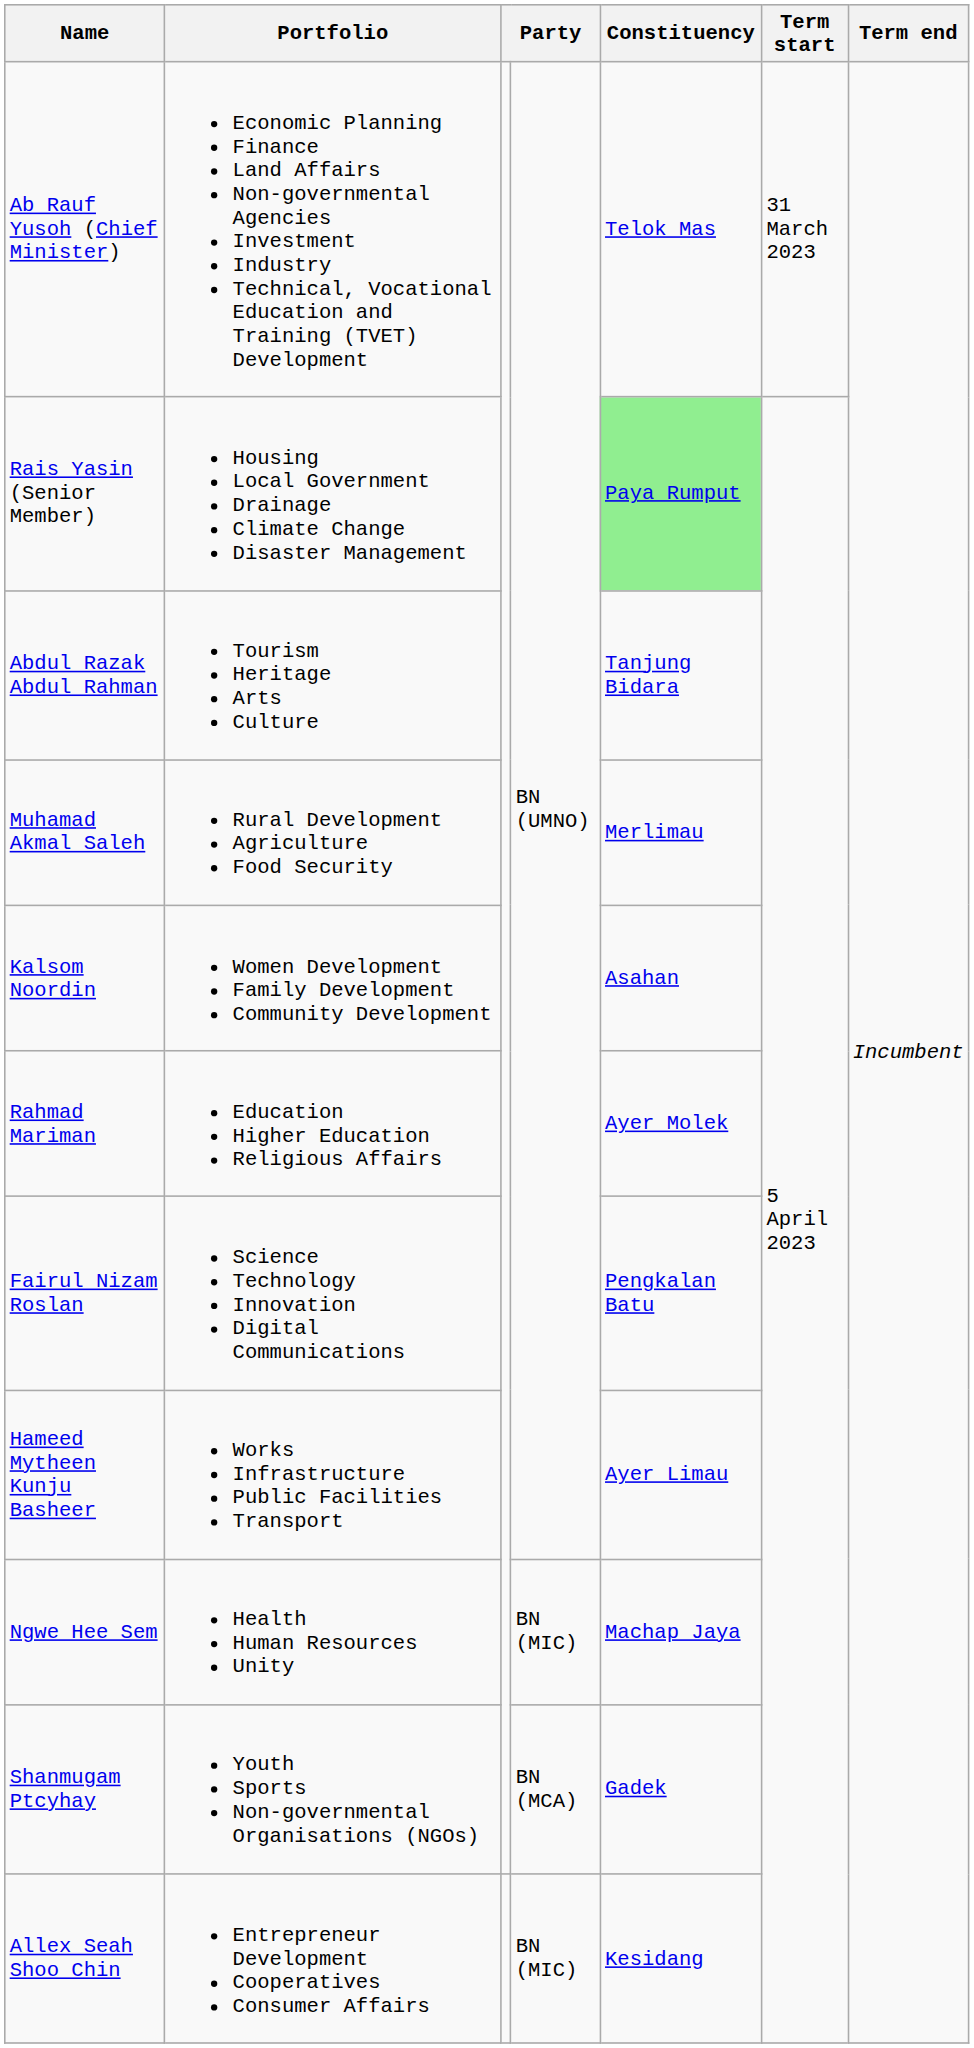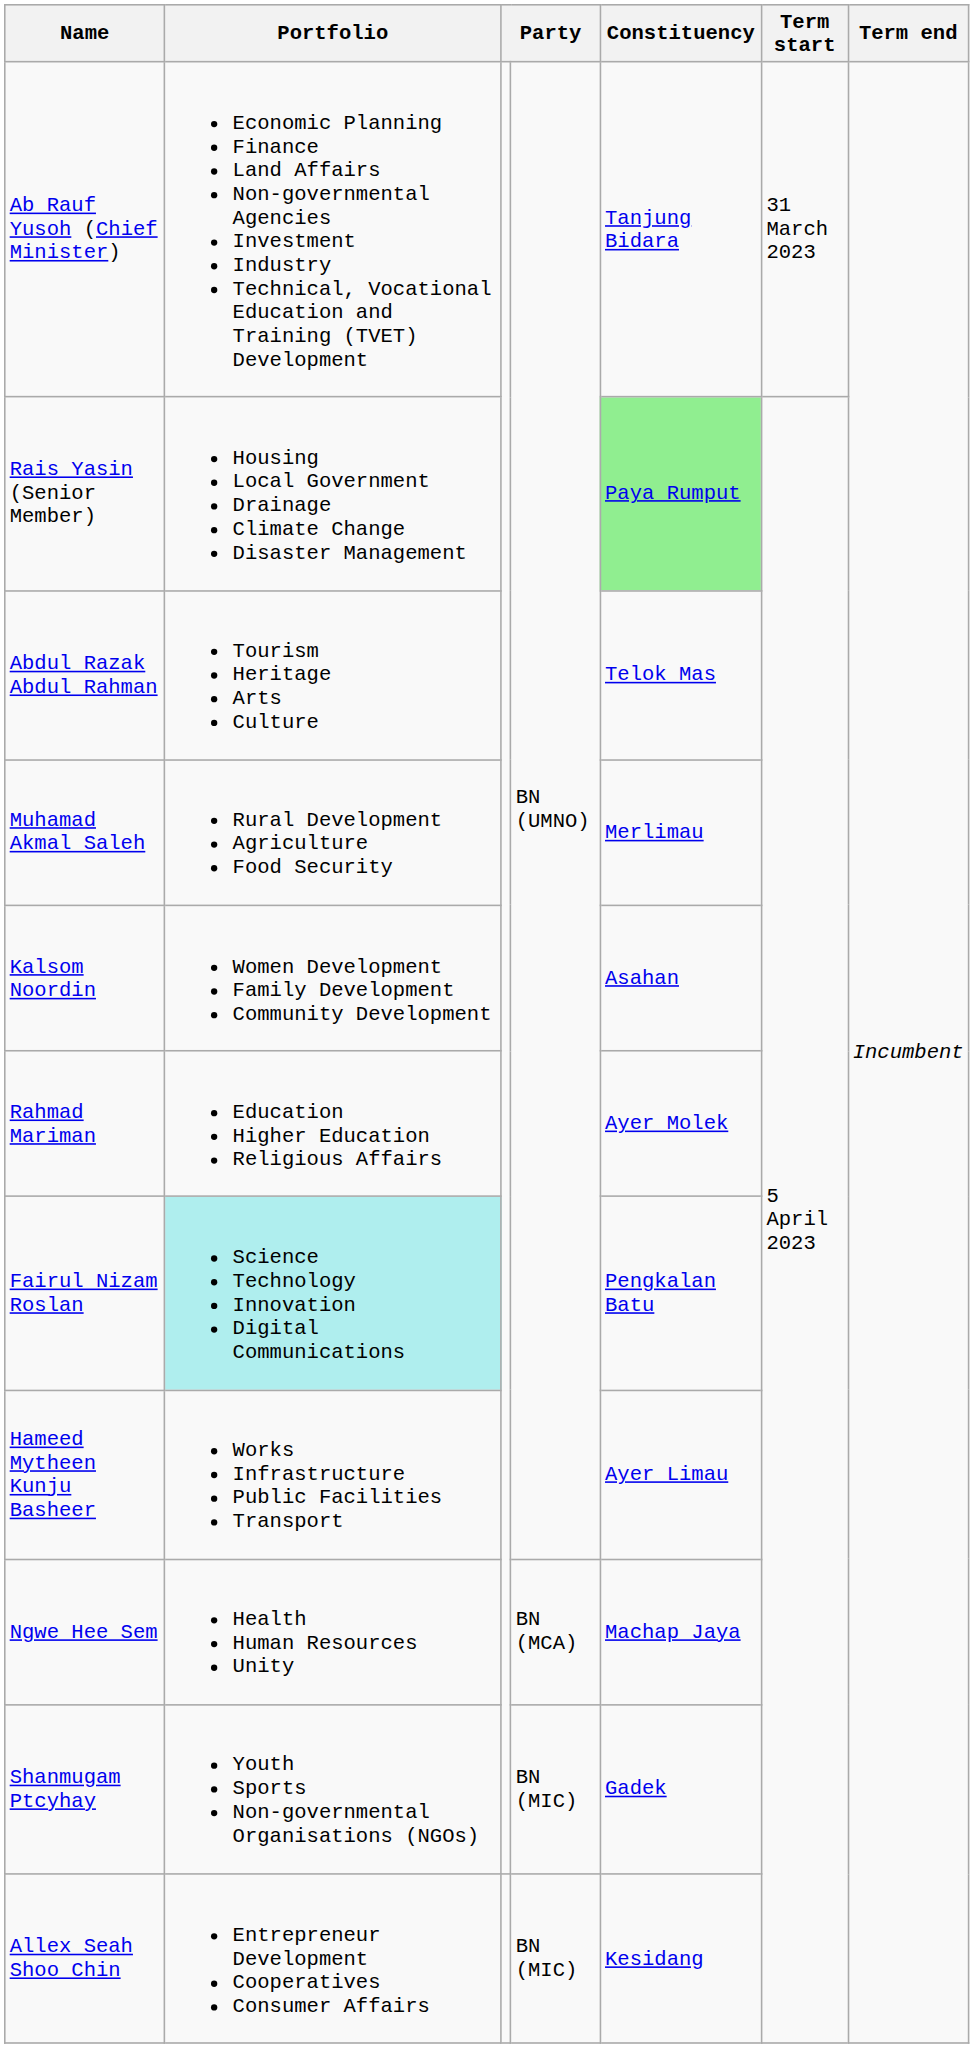Ab Rauf Yusoh (Chief Minister) | Constituency: Telok Mas -> Tanjung Bidara
Abdul Razak Abdul Rahman | Constituency: Tanjung Bidara -> Telok Mas
Fairul Nizam Roslan | Portfolio: no background -> paleturquoise background
Ngwe Hee Sem | column 4: BN (MIC) -> BN (MCA)
Shanmugam Ptcyhay | column 4: BN (MCA) -> BN (MIC)
